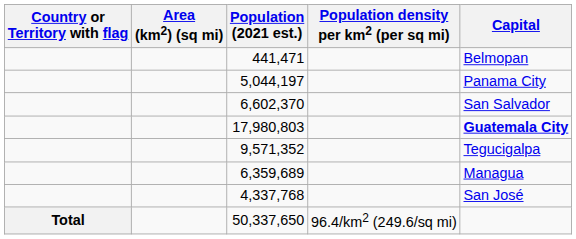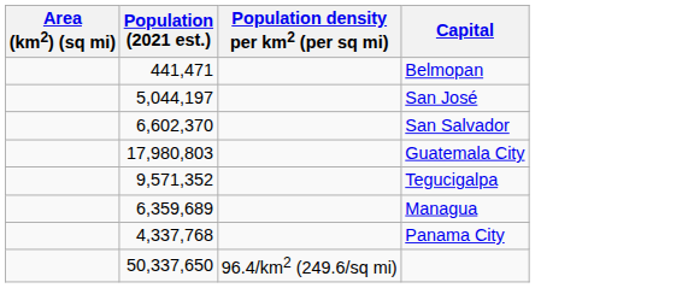- column: Country or Territory with flag | Total
5,044,197 | Capital: Panama City -> San José
17,980,803 | Capital: bold -> normal
4,337,768 | Capital: San José -> Panama City
